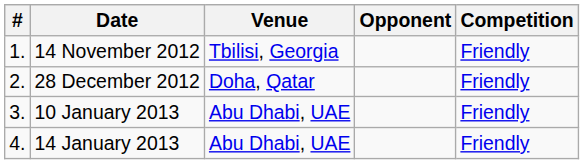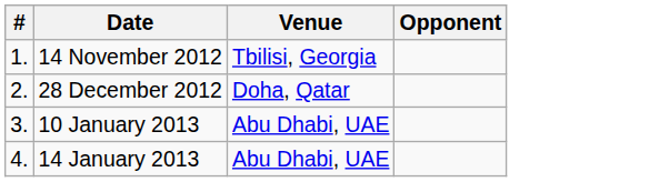- column: Competition | Friendly | Friendly | Friendly | Friendly
